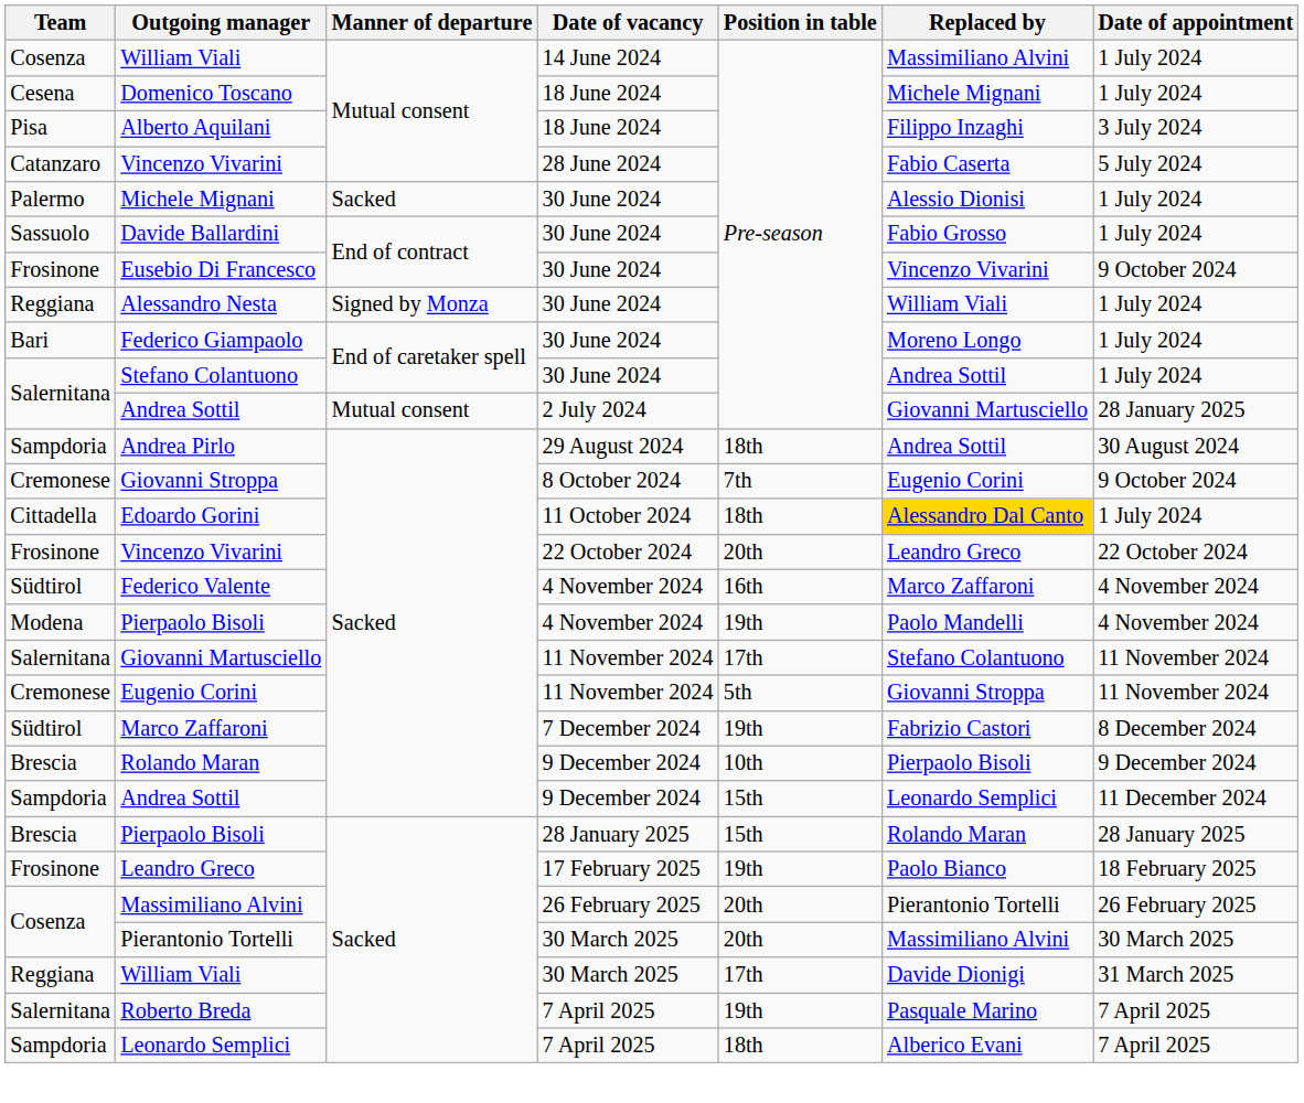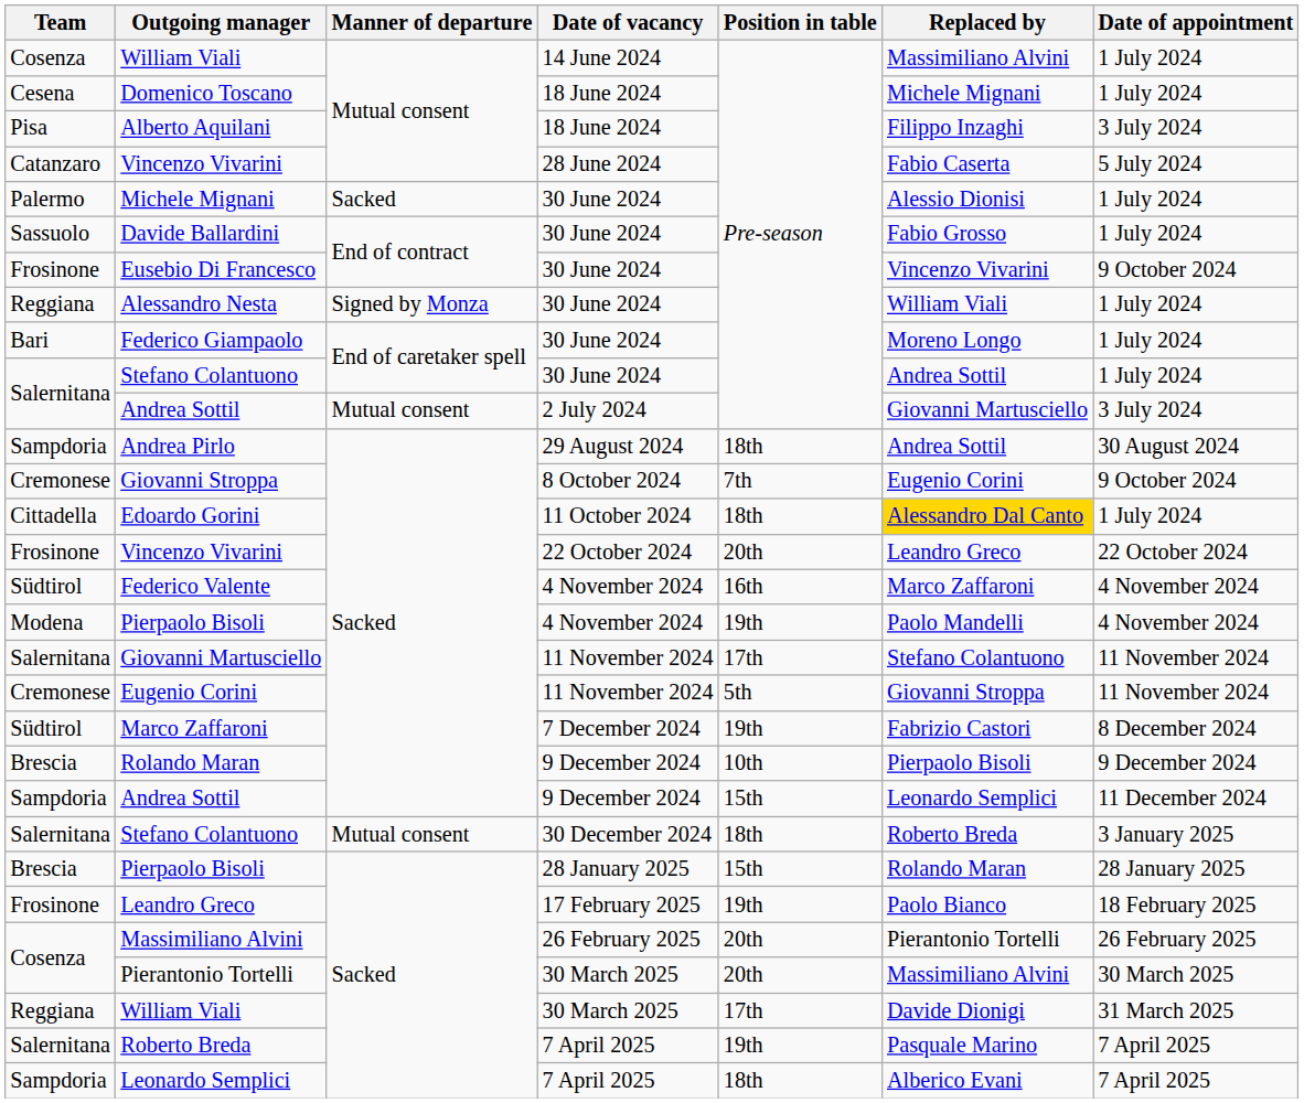Andrea Sottil / 2 July 2024 | Date of appointment: 28 January 2025 -> 3 July 2024
+ row: Salernitana | Stefano Colantuono | Mutual consent | 30 December 2024 | 18th | Roberto Breda | 3 January 2025
